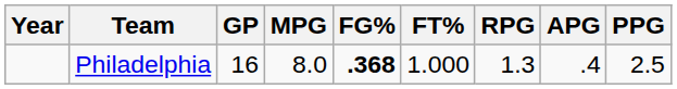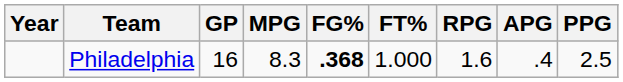Philadelphia | MPG: 8.0 -> 8.3
Philadelphia | RPG: 1.3 -> 1.6
